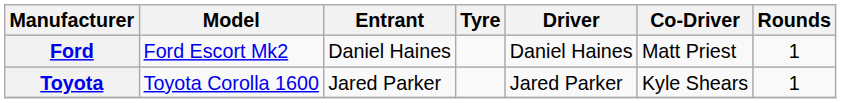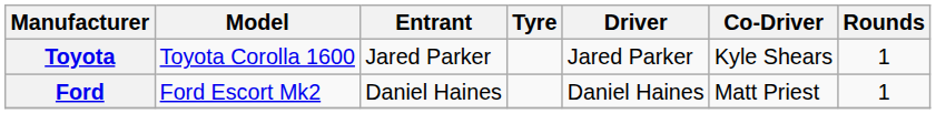rows swapped: Ford <-> Toyota
